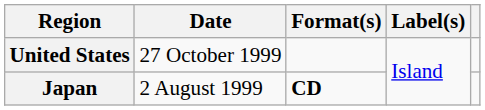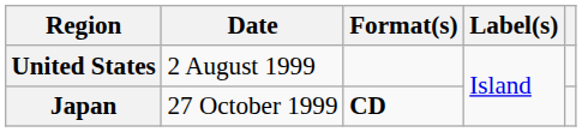United States | Date: 27 October 1999 -> 2 August 1999
Japan | Date: 2 August 1999 -> 27 October 1999
